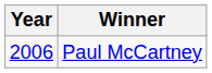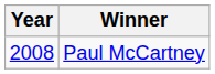Paul McCartney | Year: 2006 -> 2008
